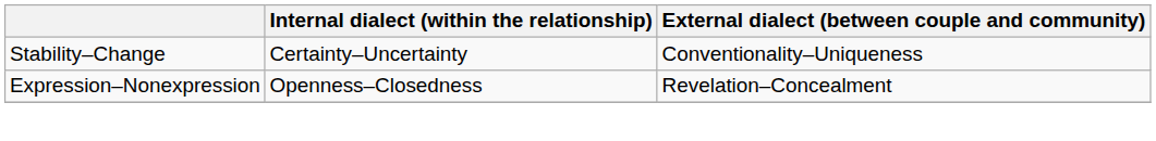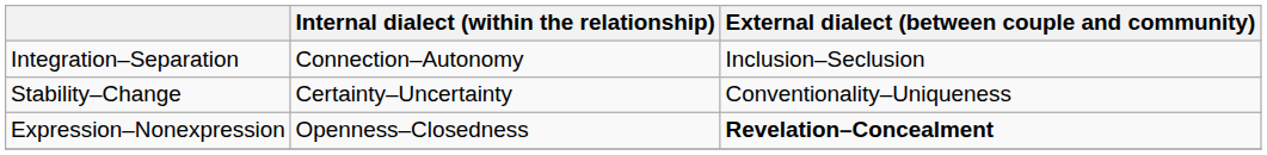+ row: Integration–Separation | Connection–Autonomy | Inclusion–Seclusion
Expression–Nonexpression | External dialect (between couple and community): normal -> bold
